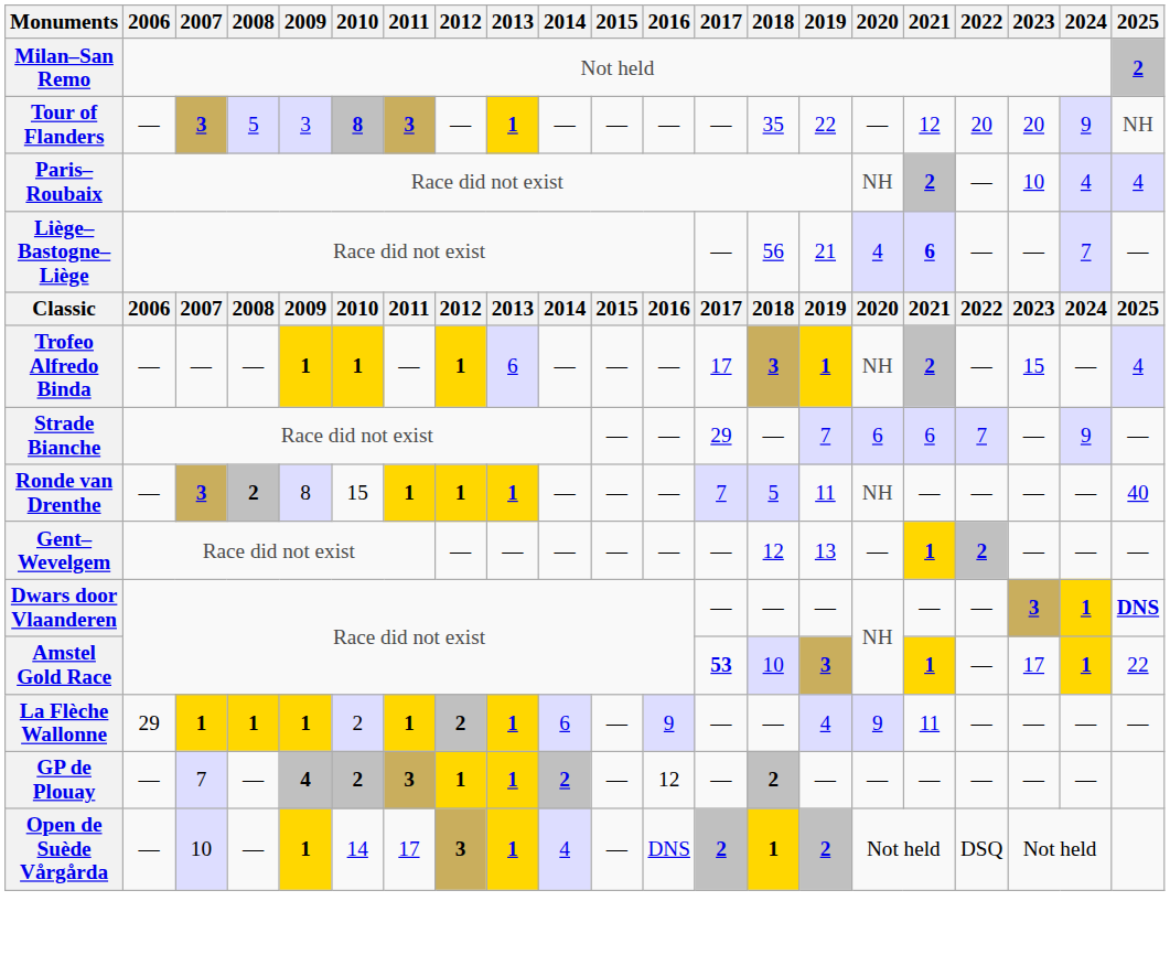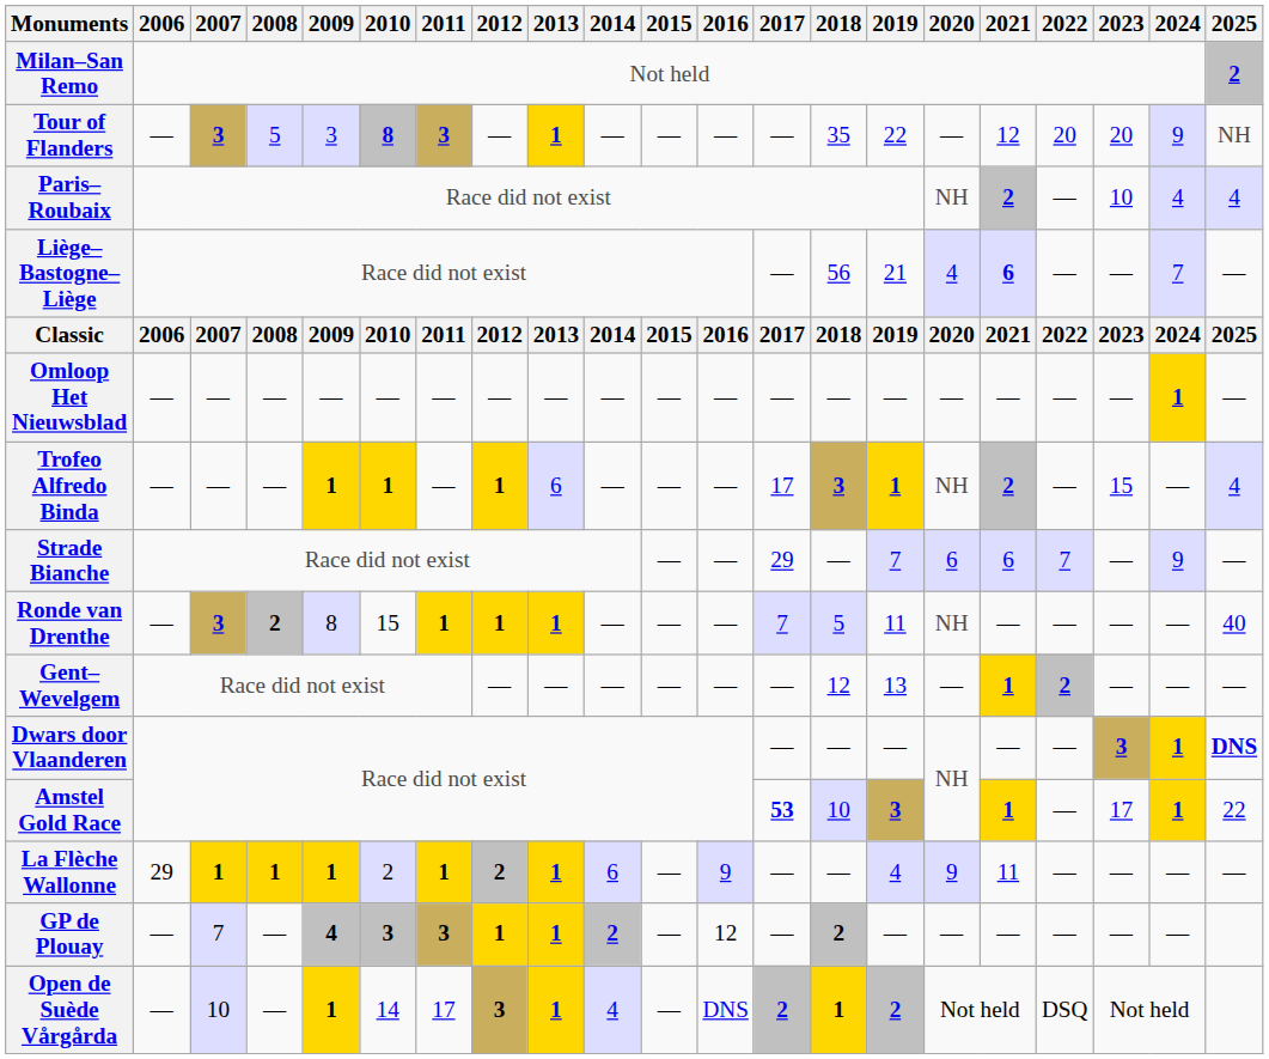+ row: Omloop Het Nieuwsblad | — | — | — | — | — | — | — | — | — | — | — | — | — | — | — | — | — | — | 1 | —
GP de Plouay | 2010: 2 -> 3
